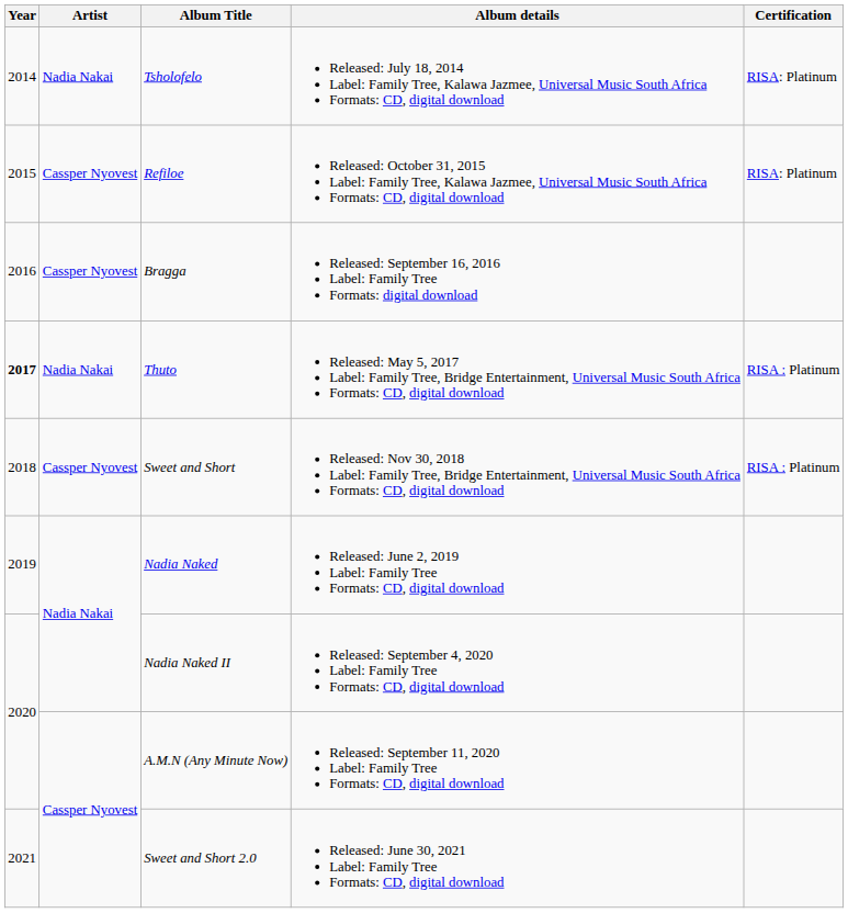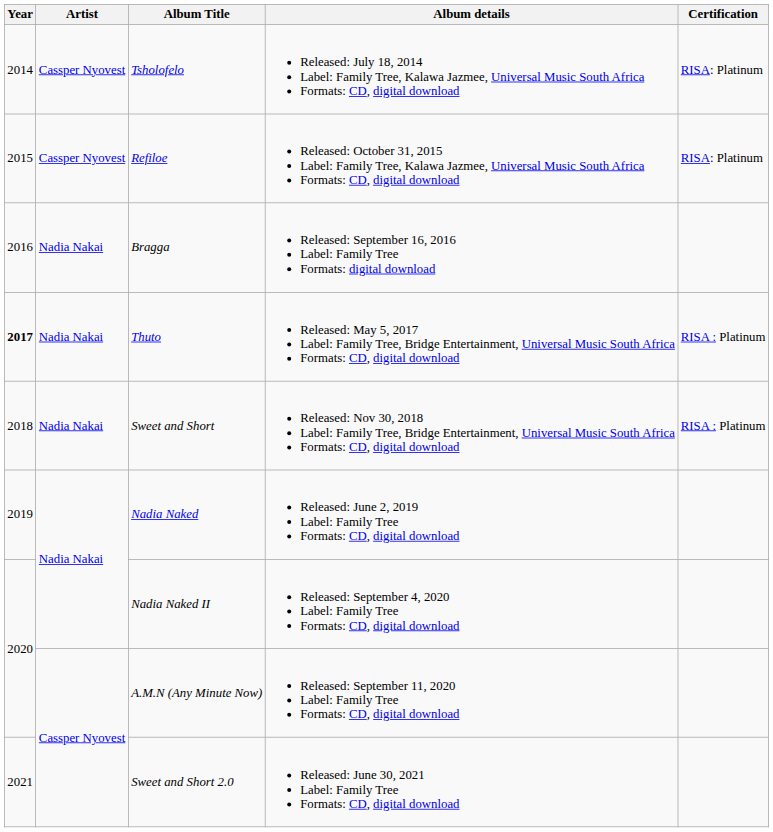Tsholofelo | Artist: Nadia Nakai -> Cassper Nyovest
Bragga | Artist: Cassper Nyovest -> Nadia Nakai
Sweet and Short | Artist: Cassper Nyovest -> Nadia Nakai
